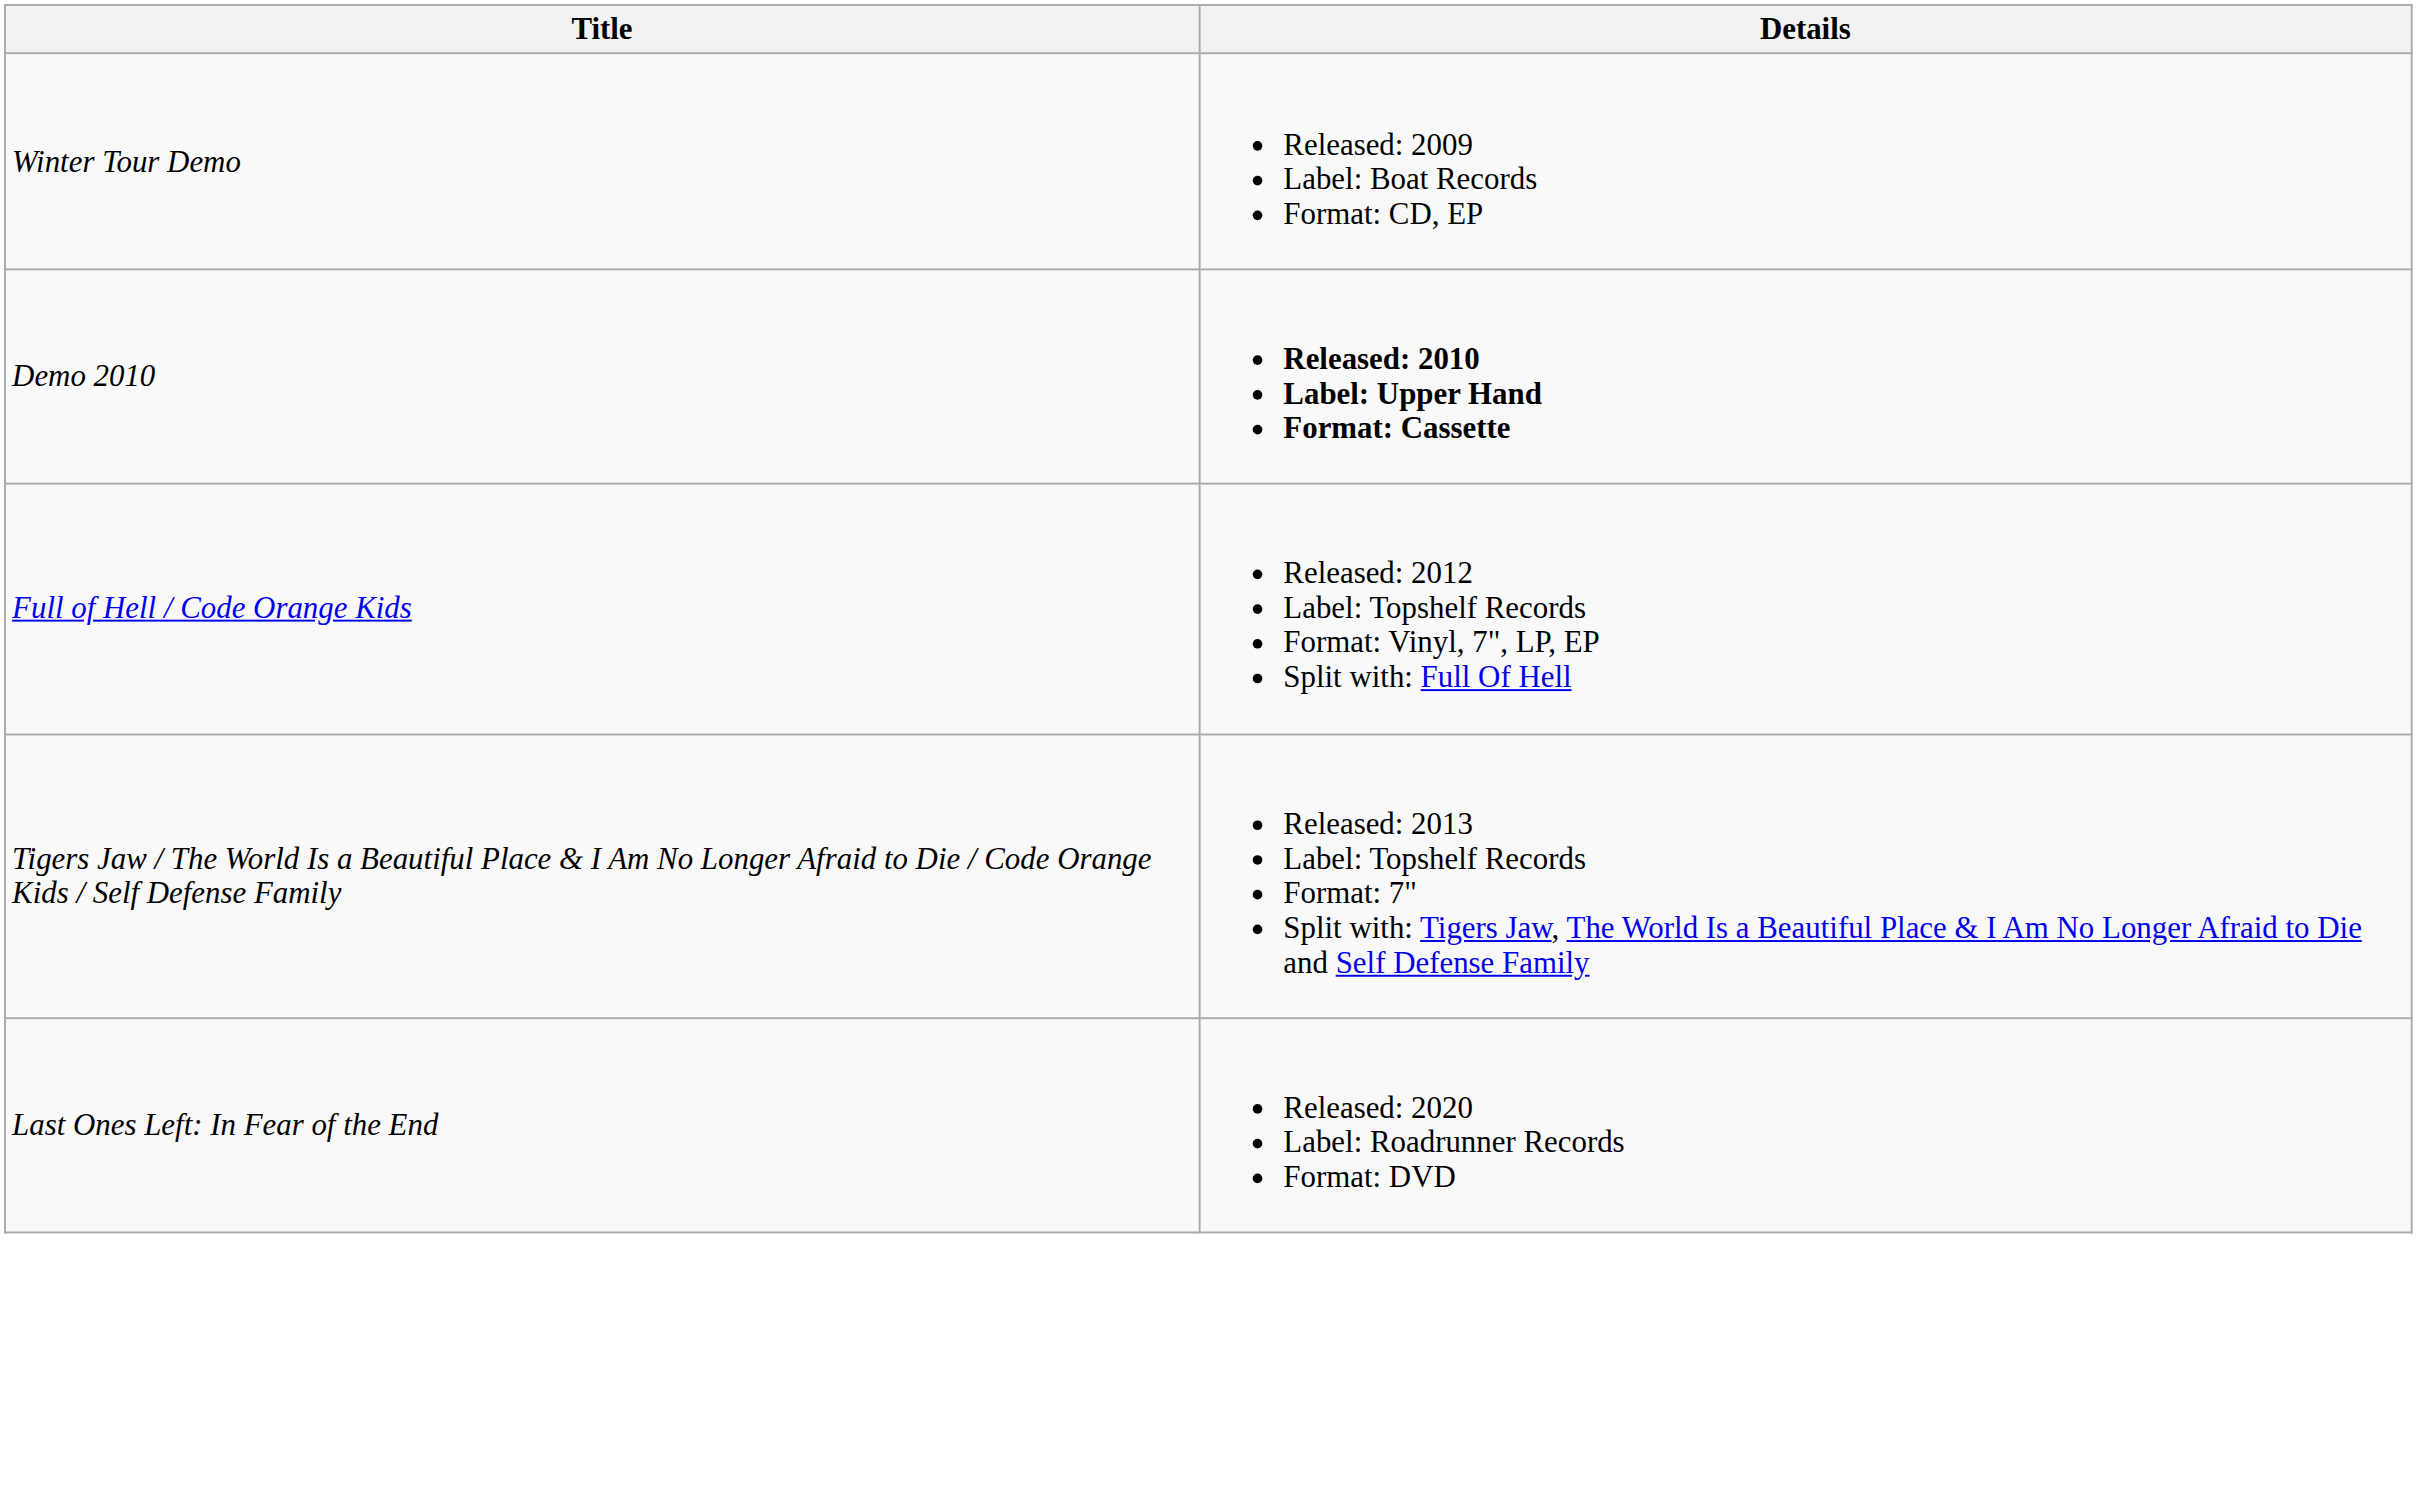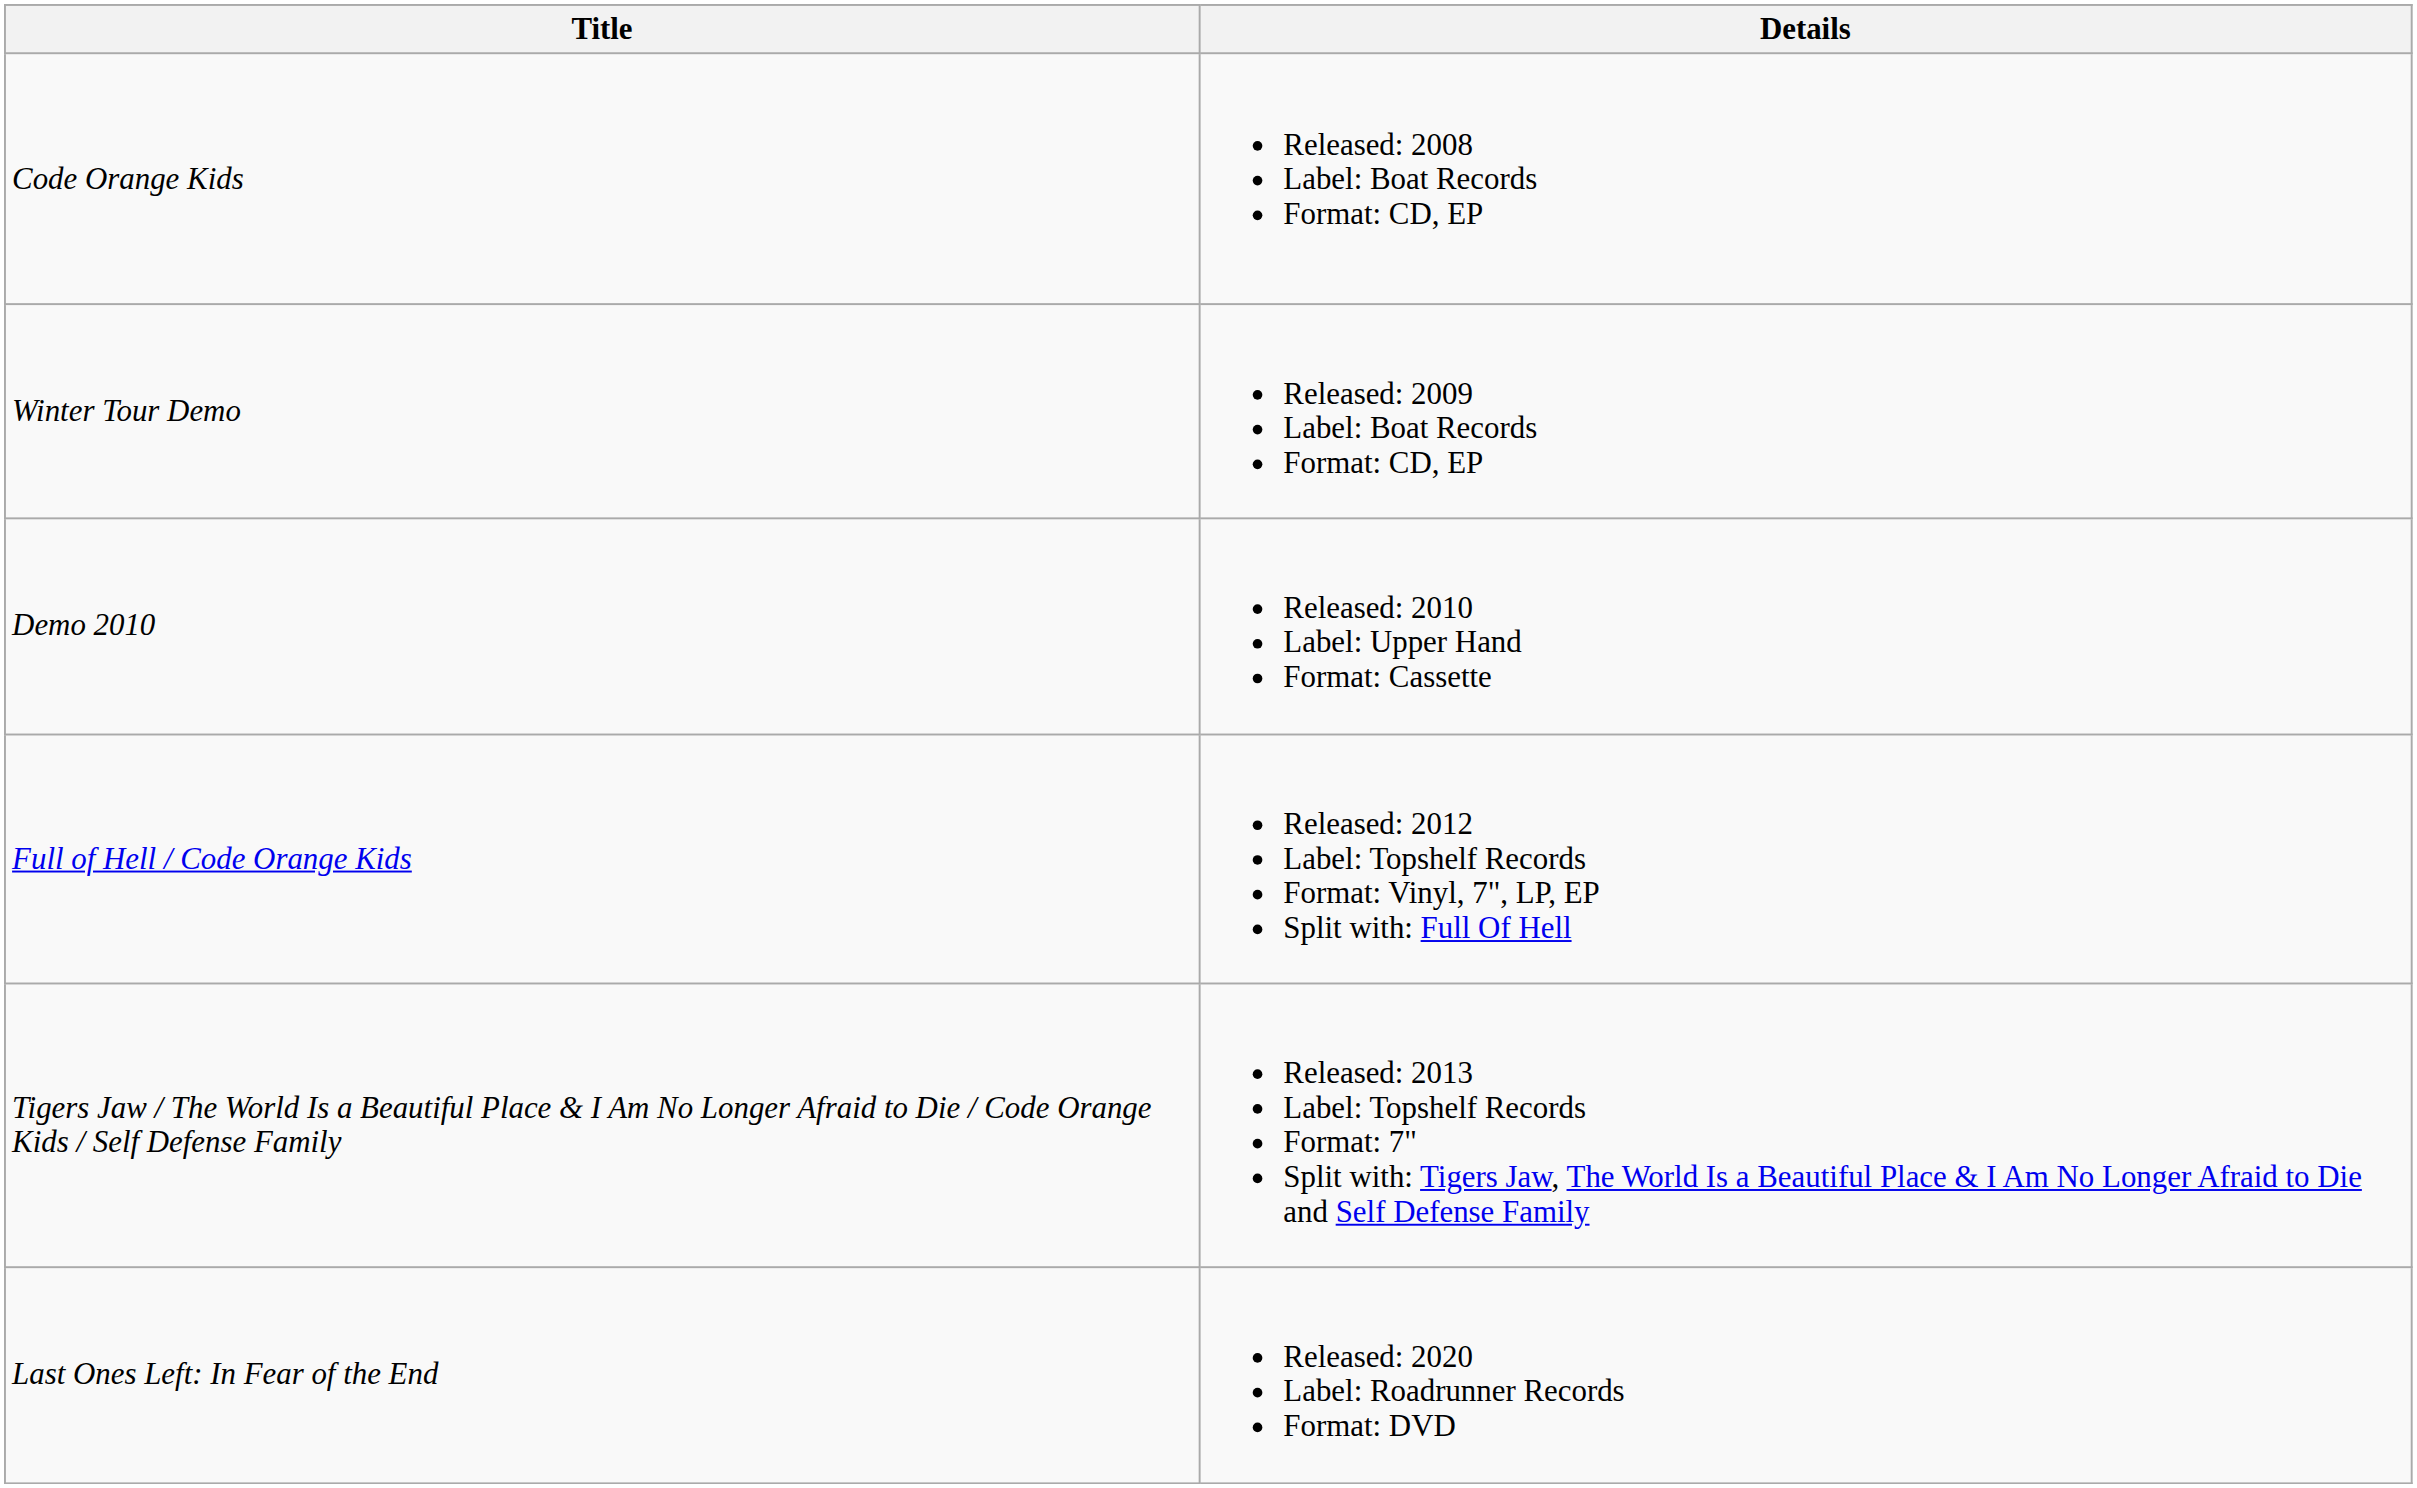+ row: Code Orange Kids | Released: 2008 Label: Boat Records Format: CD, EP
Demo 2010 | Details: bold -> normal
